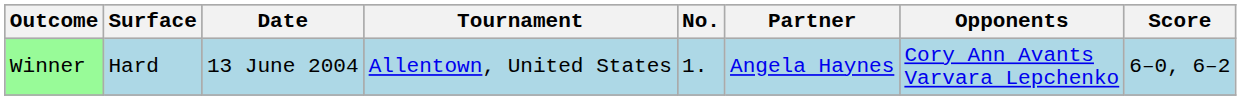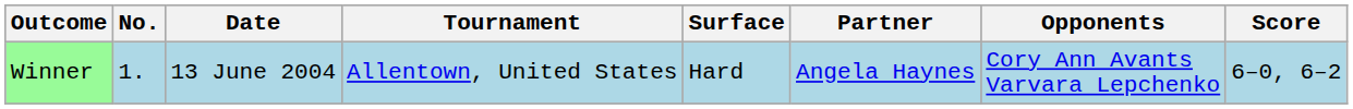columns swapped: No. <-> Surface
